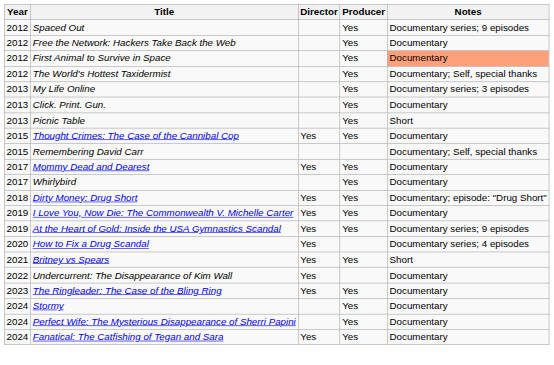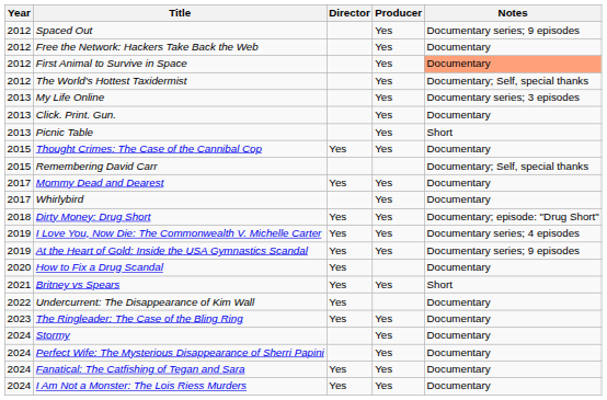I Love You, Now Die: The Commonwealth V. Michelle Carter | Notes: Documentary -> Documentary series; 4 episodes
How to Fix a Drug Scandal | Notes: Documentary series; 4 episodes -> Documentary
+ row: 2024 | I Am Not a Monster: The Lois Riess Murders | Yes | Yes | Documentary
